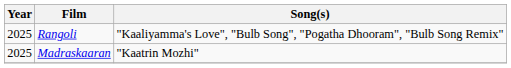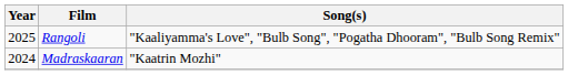Madraskaaran | Year: 2025 -> 2024
